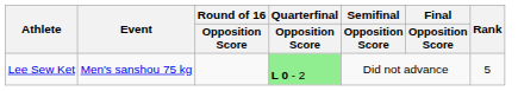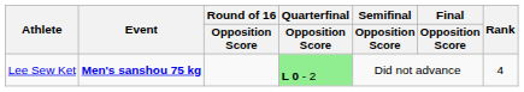Lee Sew Ket | Event: normal -> bold
Lee Sew Ket | Rank: 5 -> 4
